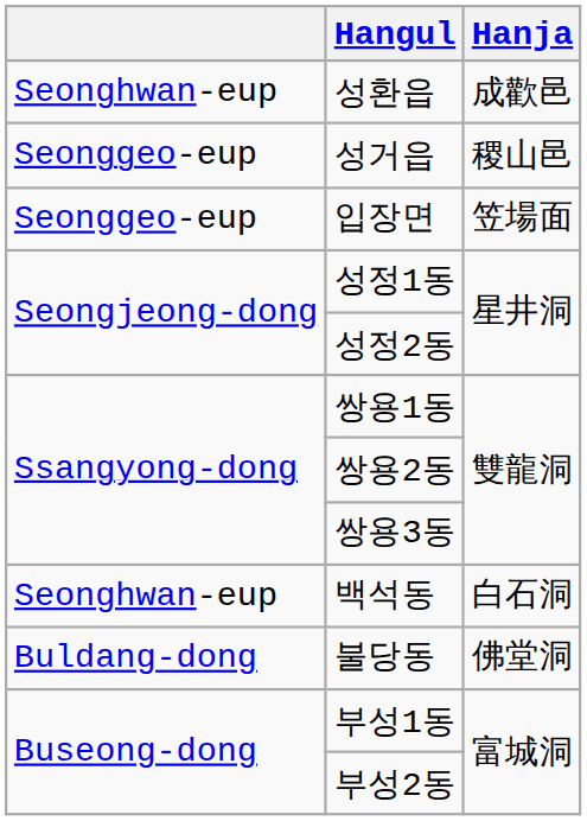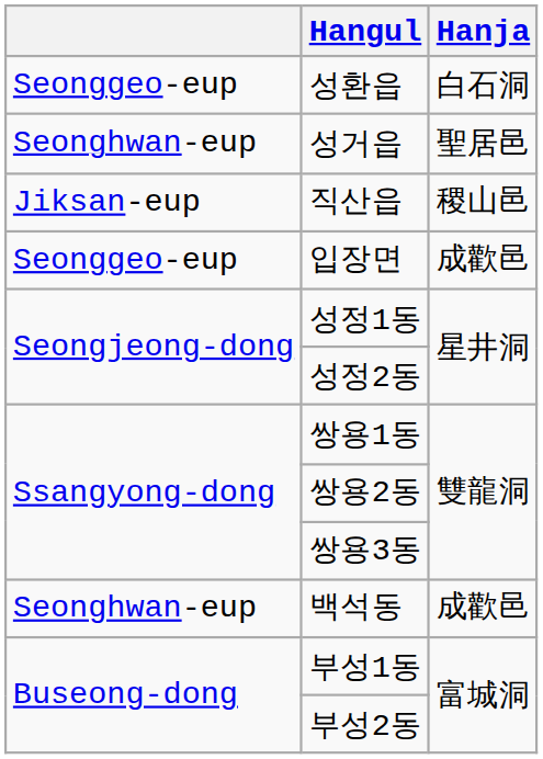성환읍 | column 1: Seonghwan-eup -> Seonggeo-eup
성환읍 | Hanja: 成歡邑 -> 白石洞
성거읍 | column 1: Seonggeo-eup -> Seonghwan-eup
성거읍 | Hanja: 稷山邑 -> 聖居邑
+ row: Jiksan-eup | 직산읍 | 稷山邑
입장면 | Hanja: 笠場面 -> 成歡邑
백석동 | Hanja: 白石洞 -> 成歡邑
- row: Buldang-dong | 불당동 | 佛堂洞
